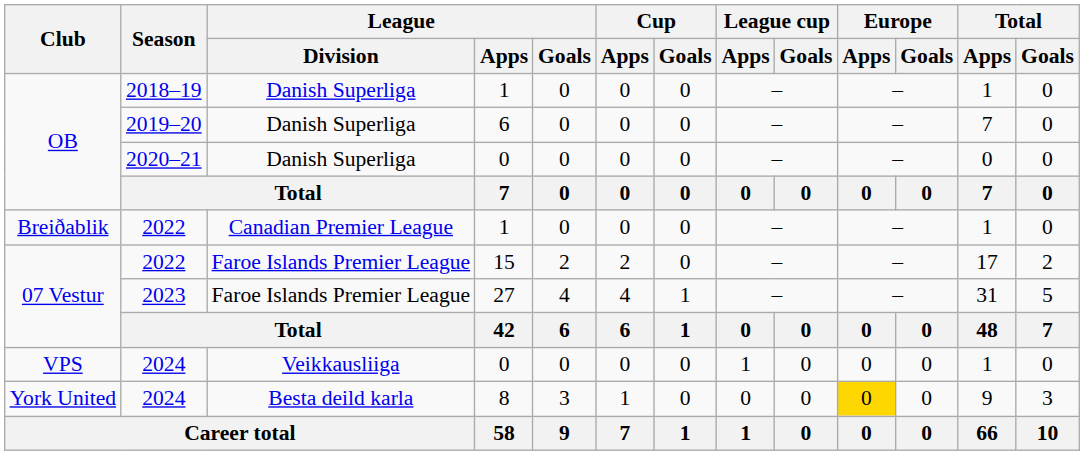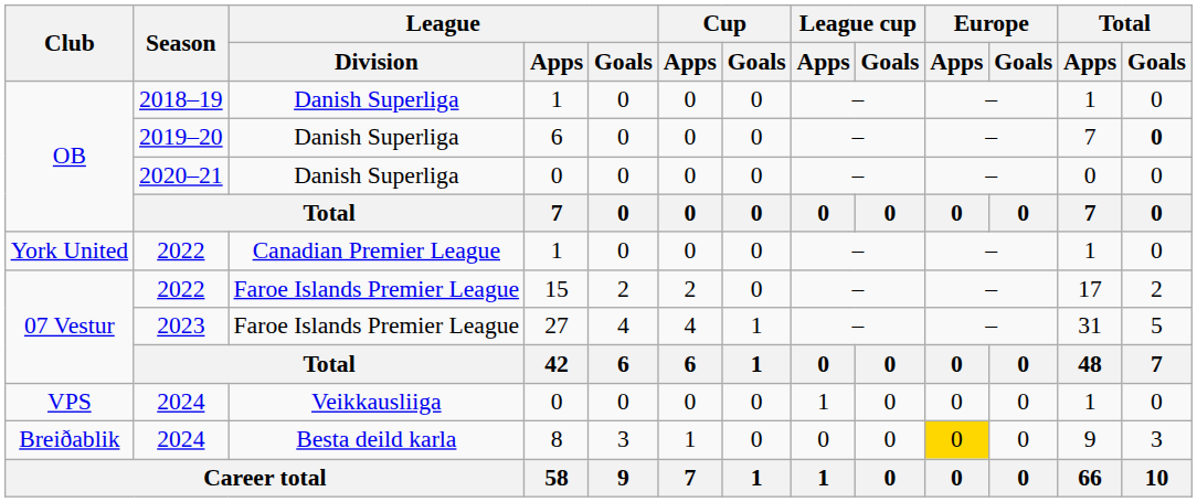2019–20 | Total / Goals: normal -> bold
2022 / 1 | Club: Breiðablik -> York United
2024 / 8 | Club: York United -> Breiðablik
